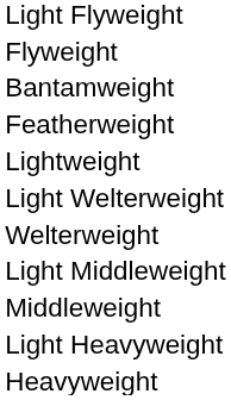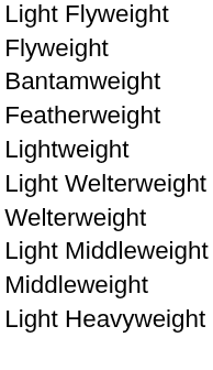- row: Heavyweight
